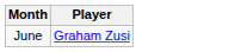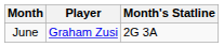+ column: Month's Statline | 2G 3A
